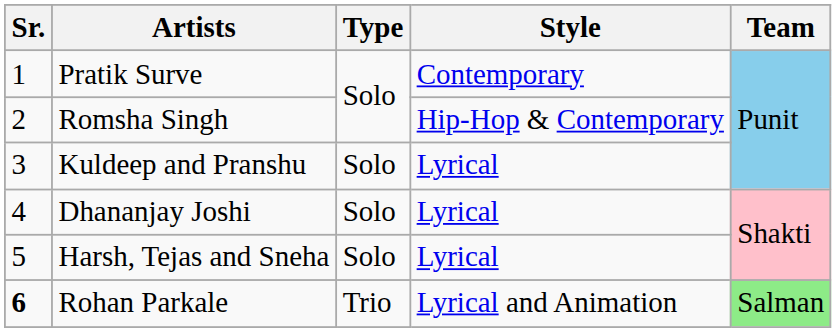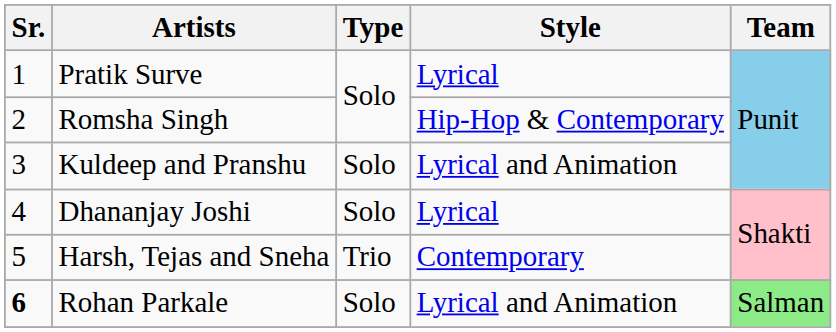Pratik Surve | Style: Contemporary -> Lyrical
Kuldeep and Pranshu | Style: Lyrical -> Lyrical and Animation
Harsh, Tejas and Sneha | Type: Solo -> Trio
Harsh, Tejas and Sneha | Style: Lyrical -> Contemporary
Rohan Parkale | Type: Trio -> Solo
